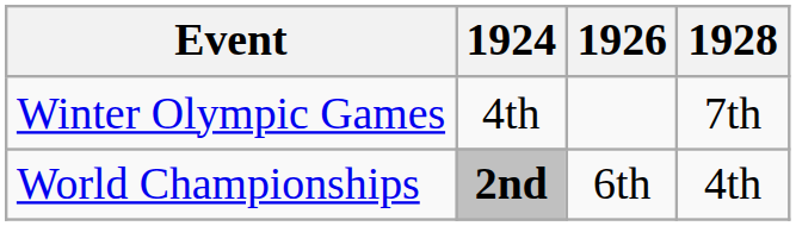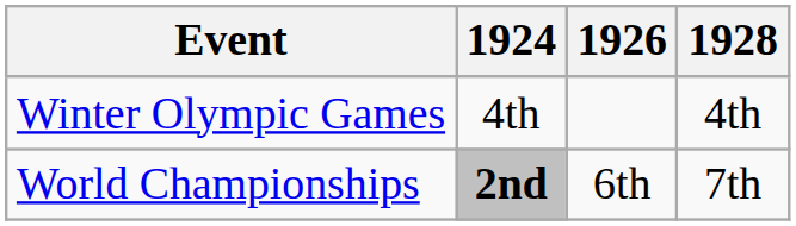Winter Olympic Games | 1928: 7th -> 4th
World Championships | 1928: 4th -> 7th
